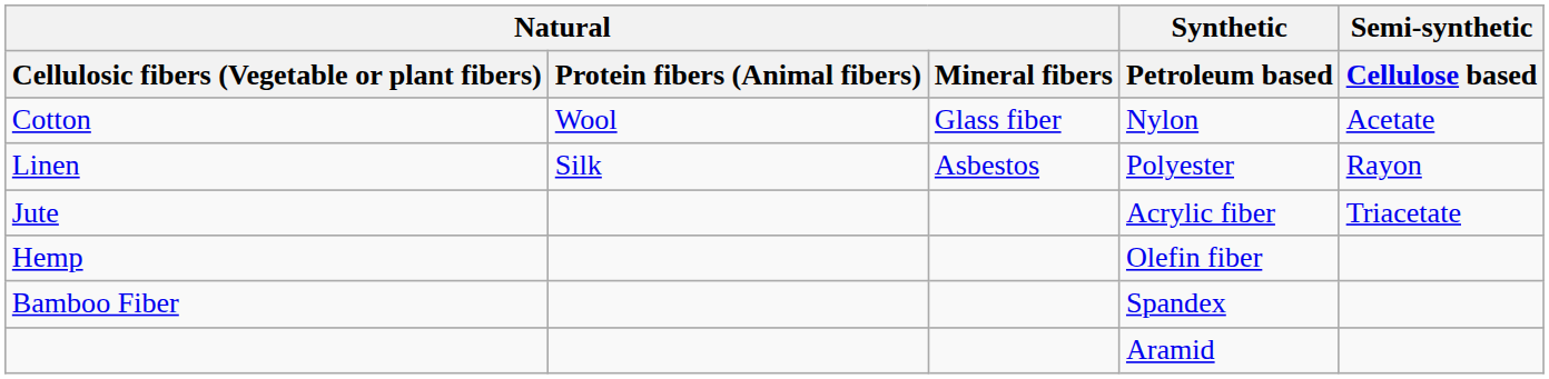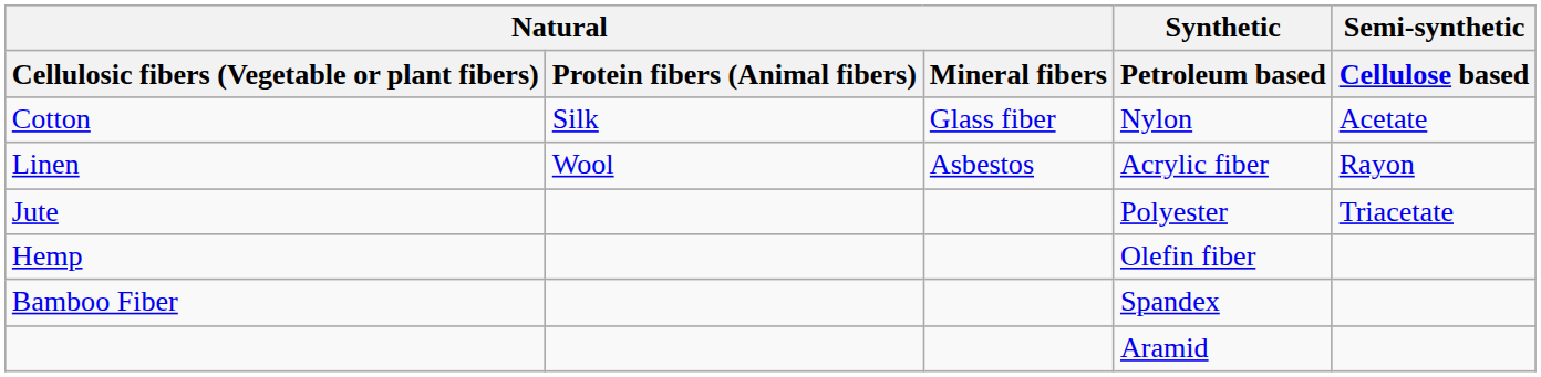Cotton | Natural / Protein fibers (Animal fibers): Wool -> Silk
Linen | Natural / Protein fibers (Animal fibers): Silk -> Wool
Linen | Synthetic / Petroleum based: Polyester -> Acrylic fiber
Jute | Synthetic / Petroleum based: Acrylic fiber -> Polyester
